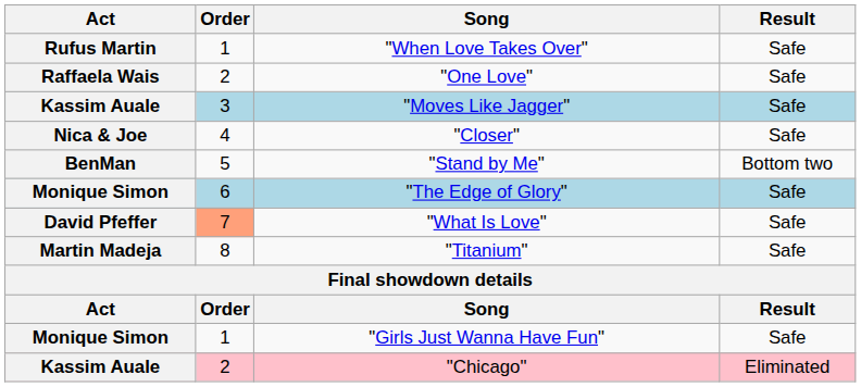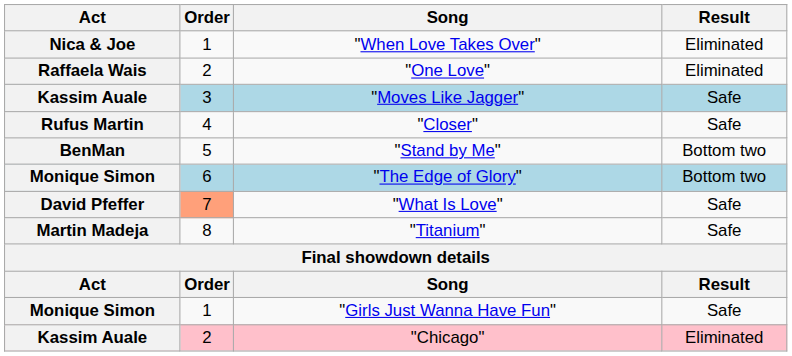"When Love Takes Over" | Act: Rufus Martin -> Nica & Joe
"When Love Takes Over" | Result: Safe -> Eliminated
"One Love" | Result: Safe -> Eliminated
"Closer" | Act: Nica & Joe -> Rufus Martin
"The Edge of Glory" | Result: Safe -> Bottom two
